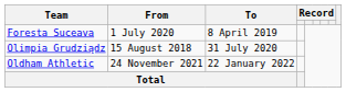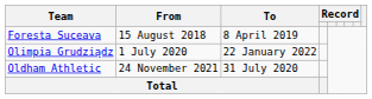Foresta Suceava | From: 1 July 2020 -> 15 August 2018
Olimpia Grudziądz | From: 15 August 2018 -> 1 July 2020
Olimpia Grudziądz | To: 31 July 2020 -> 22 January 2022
Oldham Athletic | To: 22 January 2022 -> 31 July 2020
